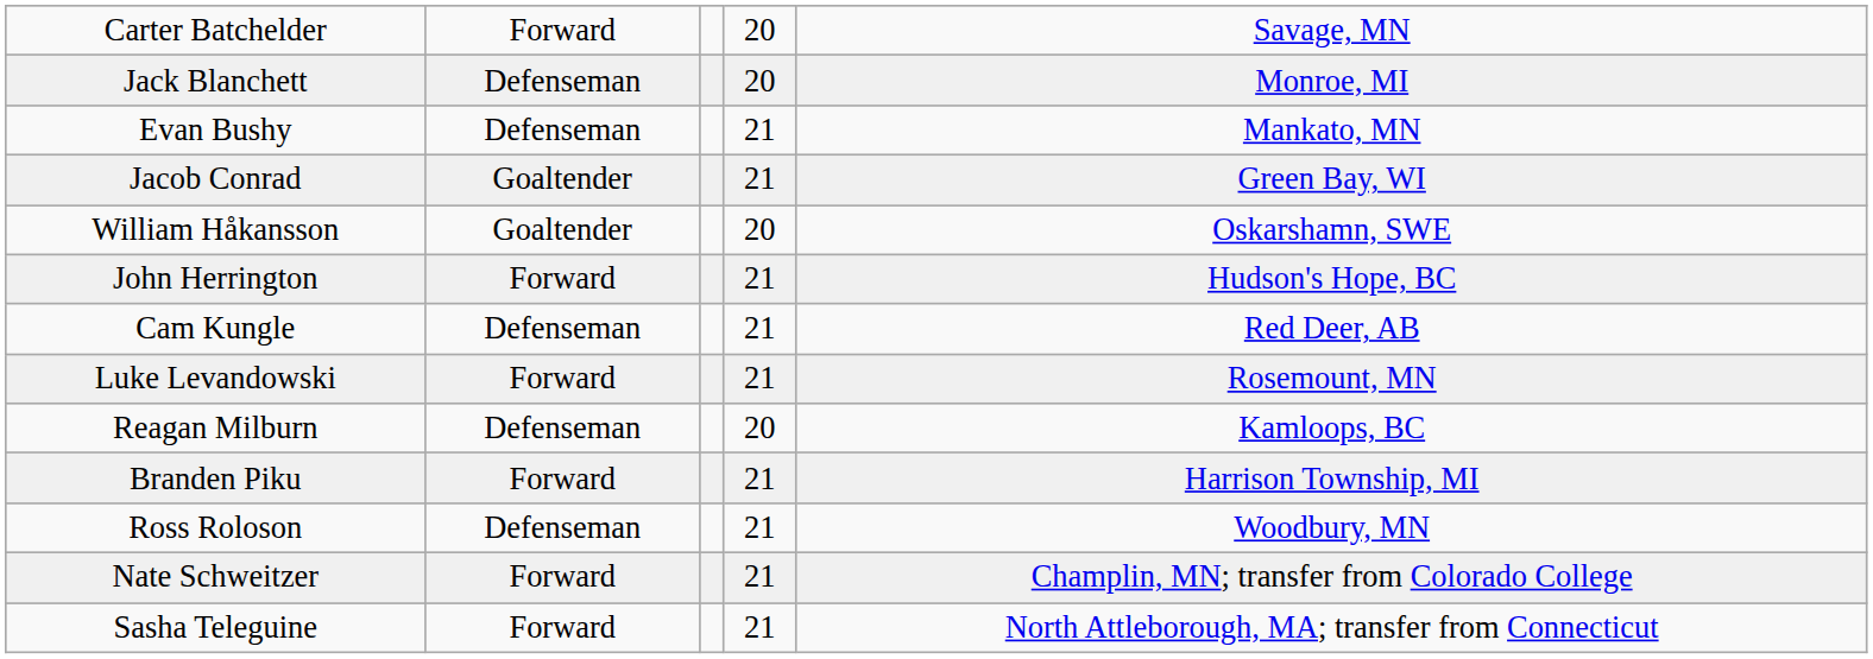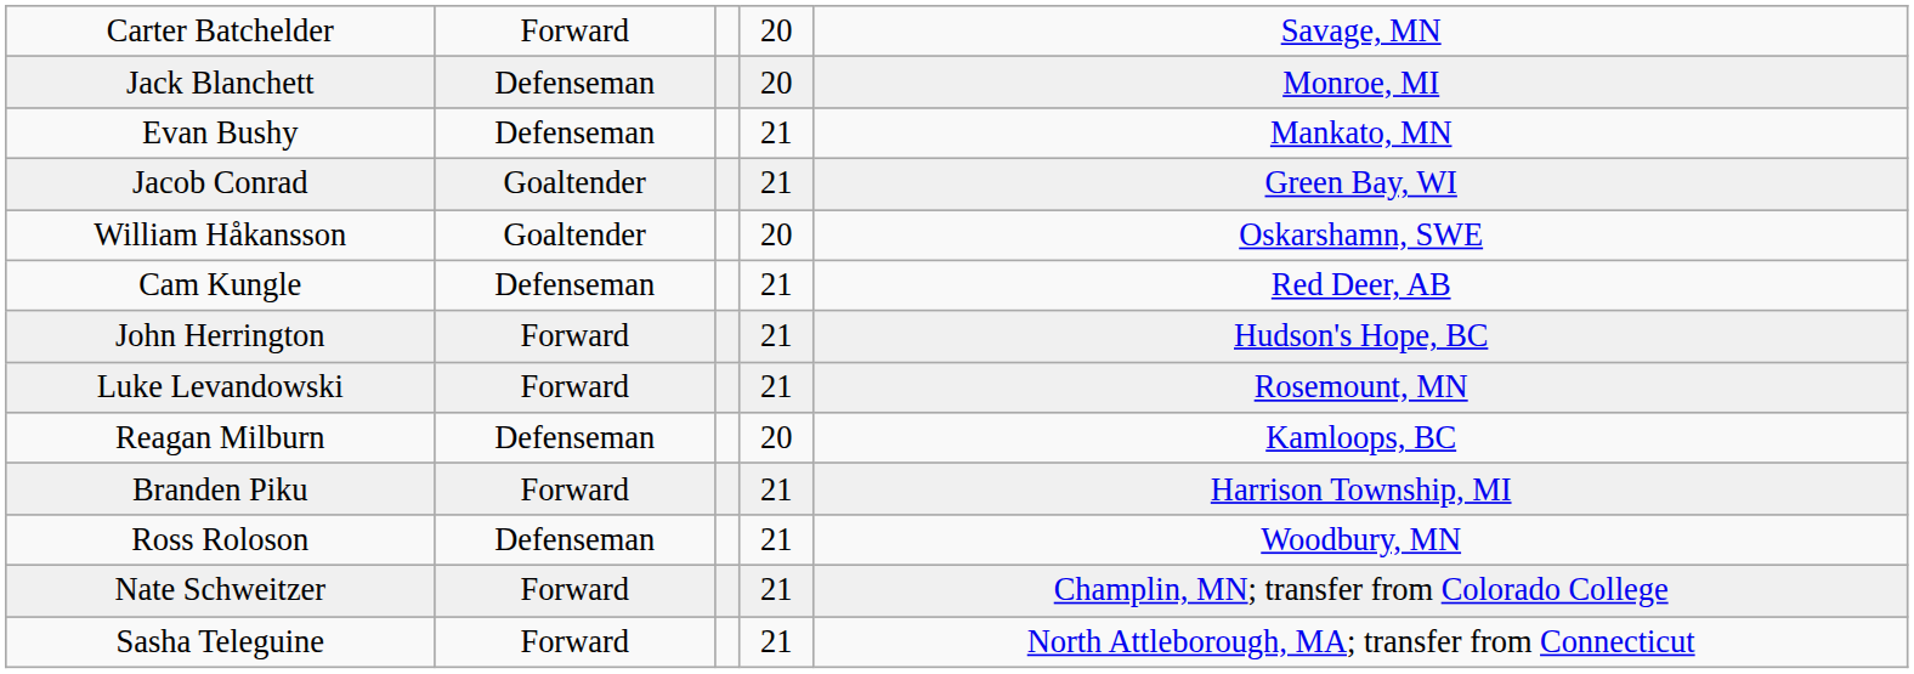rows swapped: John Herrington <-> Cam Kungle
